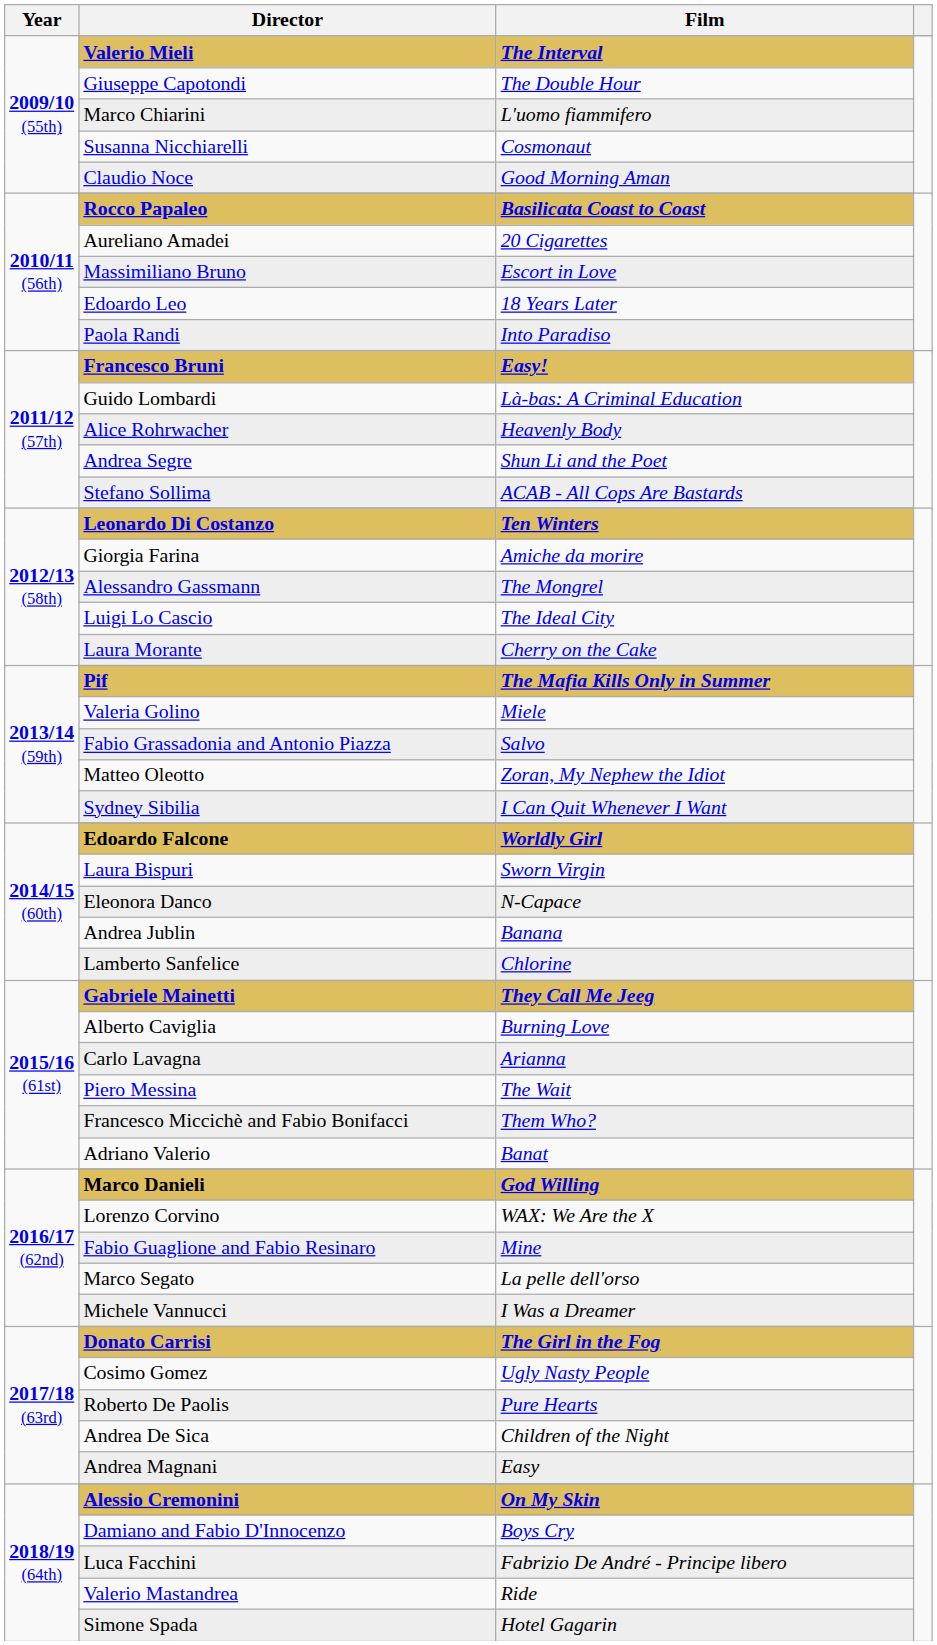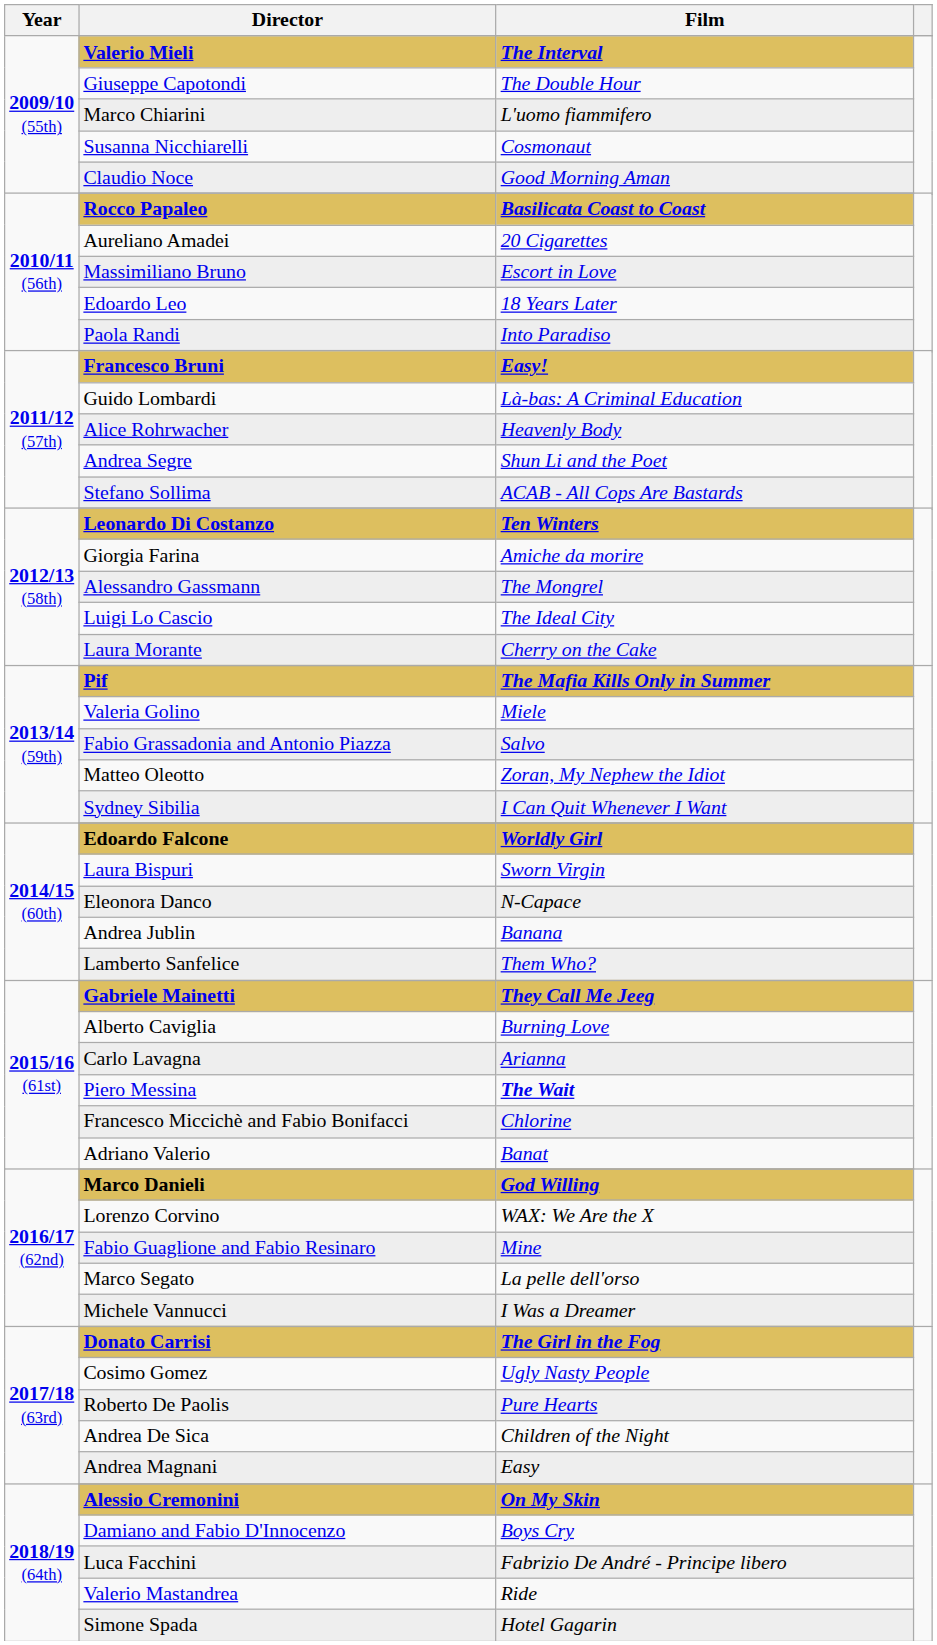Lamberto Sanfelice | Film: Chlorine -> Them Who?
Piero Messina | Film: normal -> bold
Francesco Miccichè and Fabio Bonifacci | Film: Them Who? -> Chlorine
